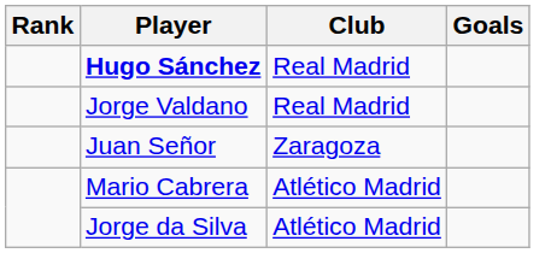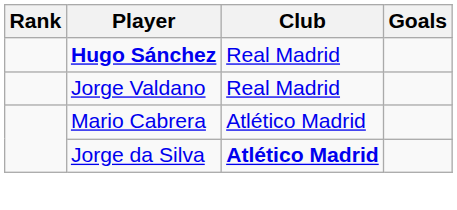- row: Juan Señor | Zaragoza
Jorge da Silva | Club: normal -> bold
